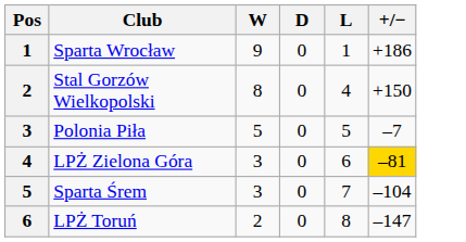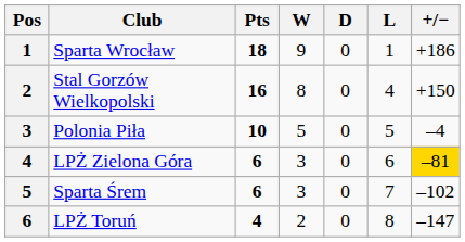+ column: Pts | 18 | 16 | 10 | 6 | 6 | 4
Polonia Piła | +/−: –7 -> –4
Sparta Śrem | +/−: –104 -> –102
